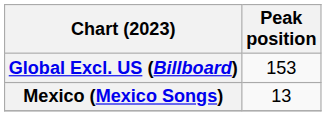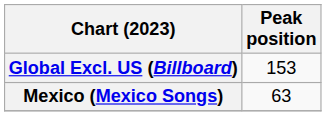Mexico (Mexico Songs) | Peak position: 13 -> 63
